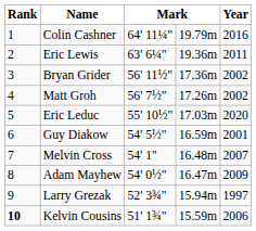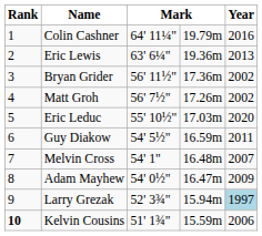Eric Lewis | Year: 2011 -> 2013
Guy Diakow | Year: 2001 -> 2011
Larry Grezak | Year: no background -> lightblue background
